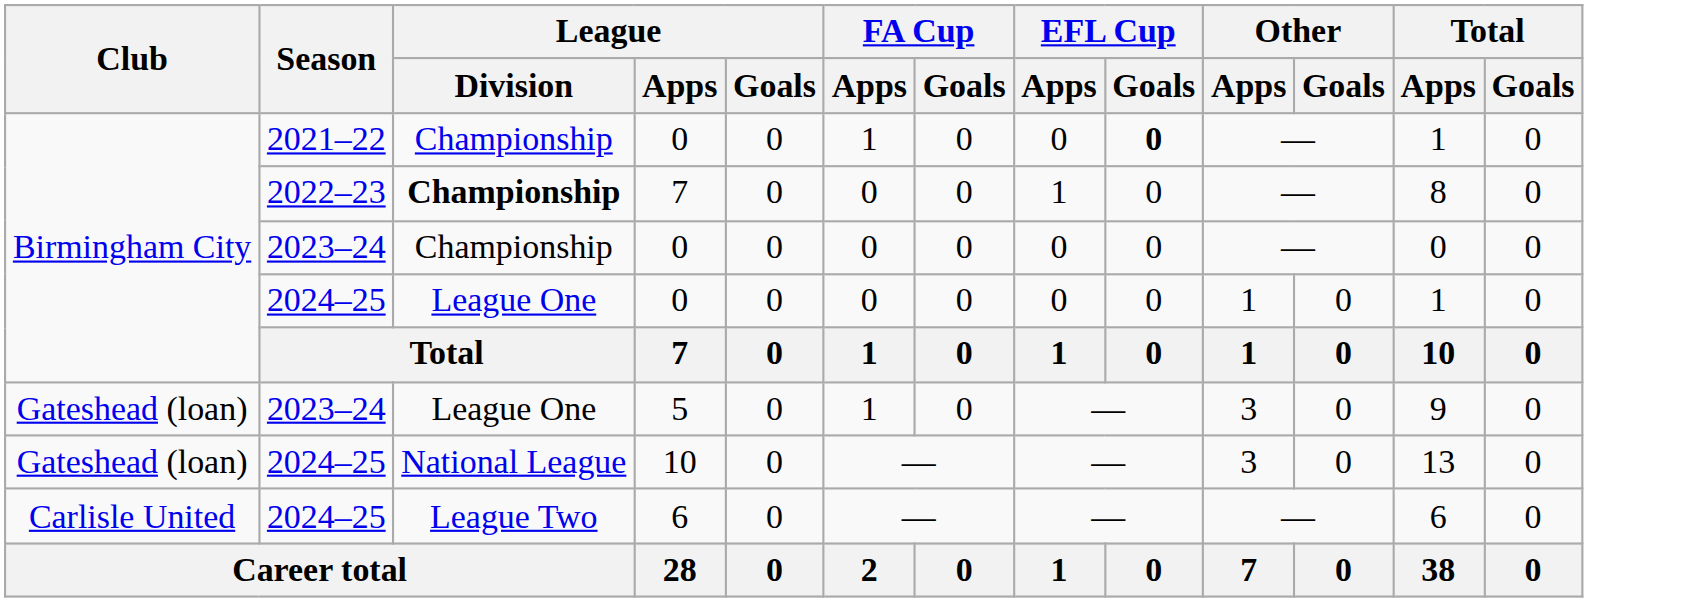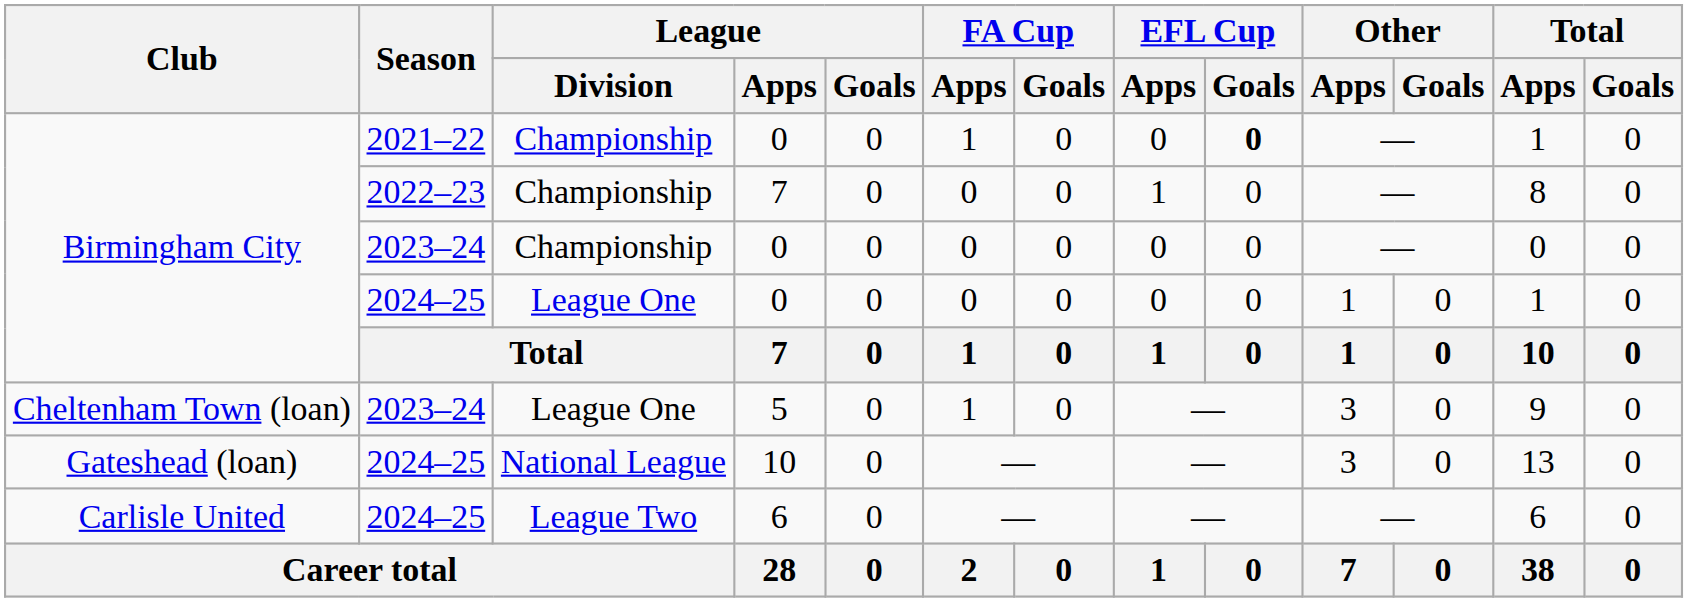2022–23 / 7 | League / Division: bold -> normal
5 | Club: Gateshead (loan) -> Cheltenham Town (loan)
